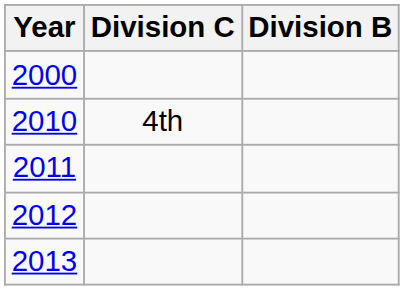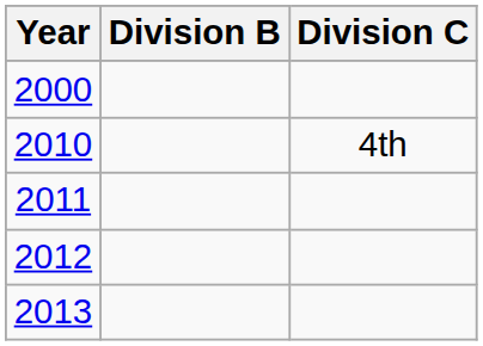columns swapped: Division B <-> Division C
